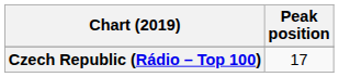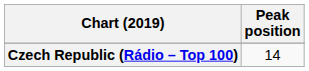Czech Republic (Rádio – Top 100) | Peak position: 17 -> 14
